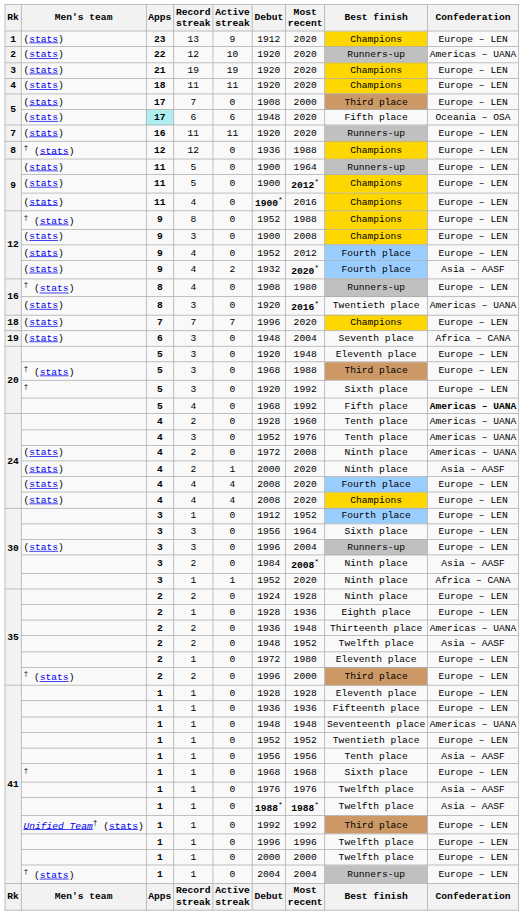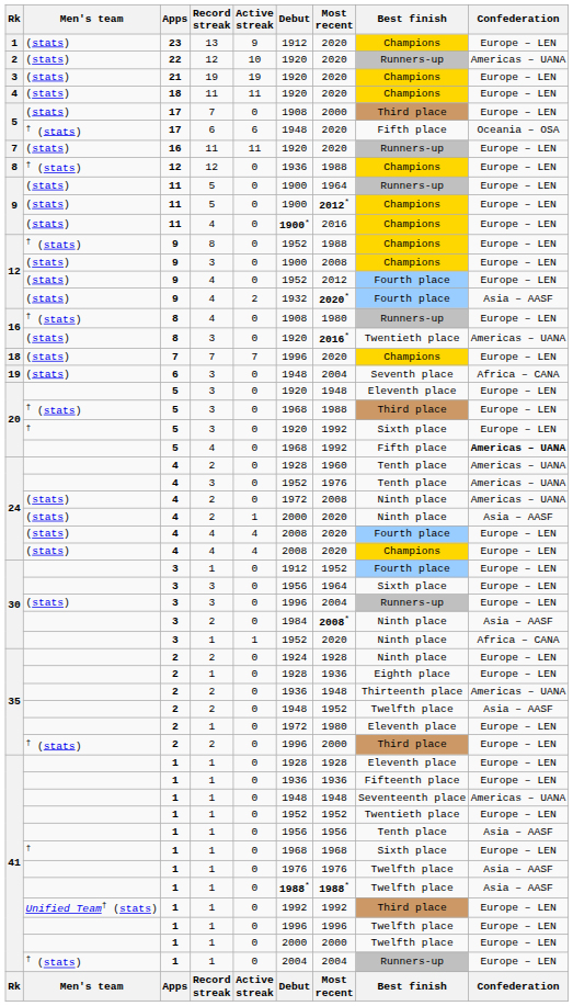5 / 6 | Men's team: (stats) -> † (stats)
5 / 6 | Apps: paleturquoise background -> no background
